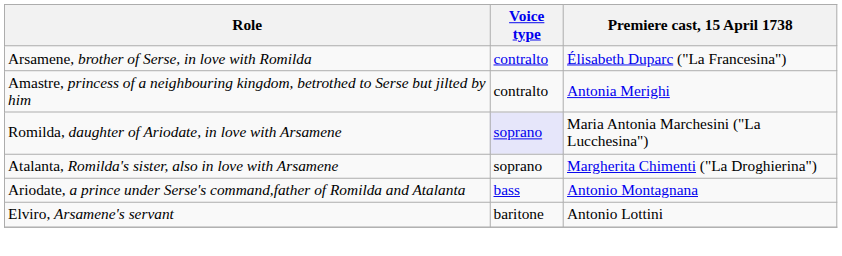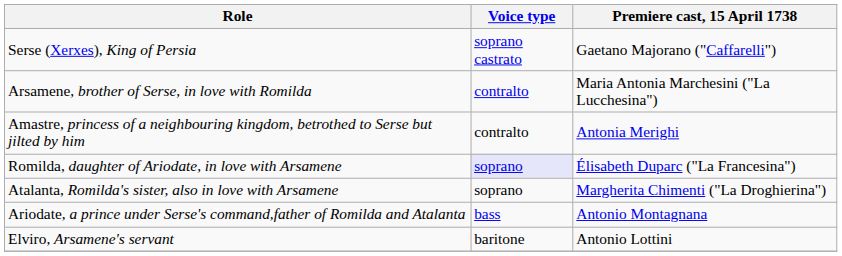+ row: Serse (Xerxes), King of Persia | soprano castrato | Gaetano Majorano ("Caffarelli")
Arsamene, brother of Serse, in love with Romilda | Premiere cast, 15 April 1738: Élisabeth Duparc ("La Francesina") -> Maria Antonia Marchesini ("La Lucchesina")
Romilda, daughter of Ariodate, in love with Arsamene | Premiere cast, 15 April 1738: Maria Antonia Marchesini ("La Lucchesina") -> Élisabeth Duparc ("La Francesina")
